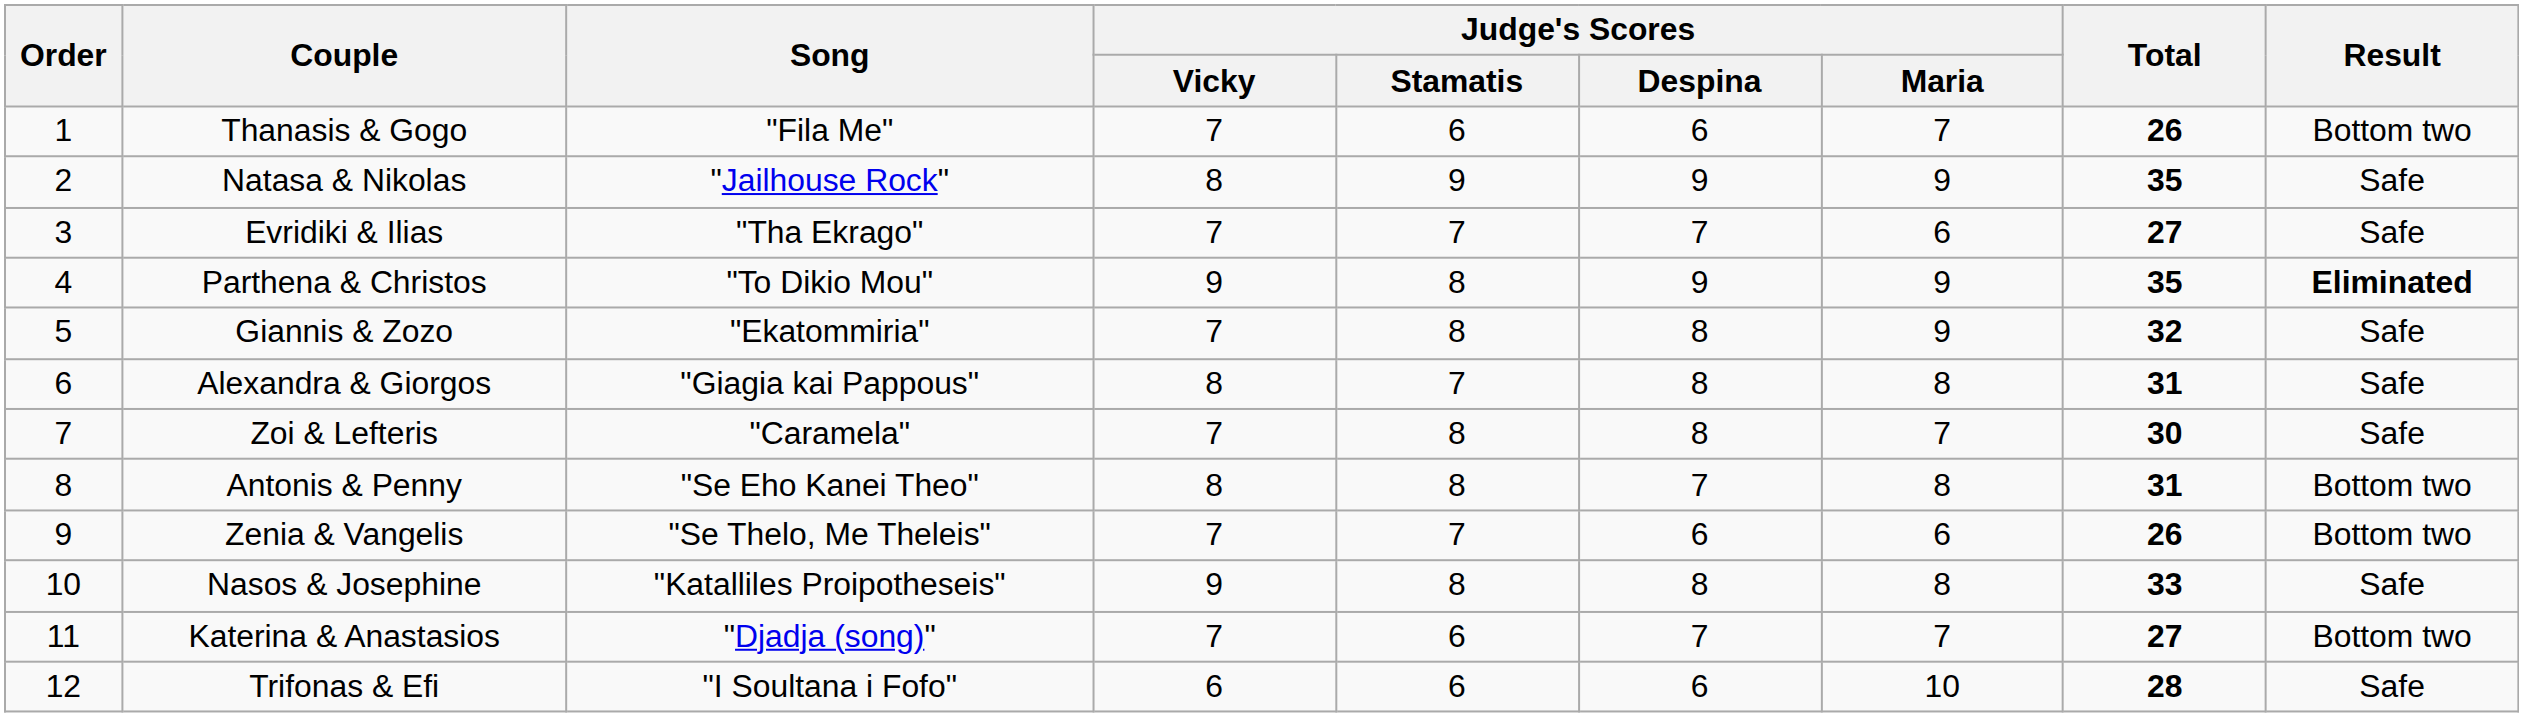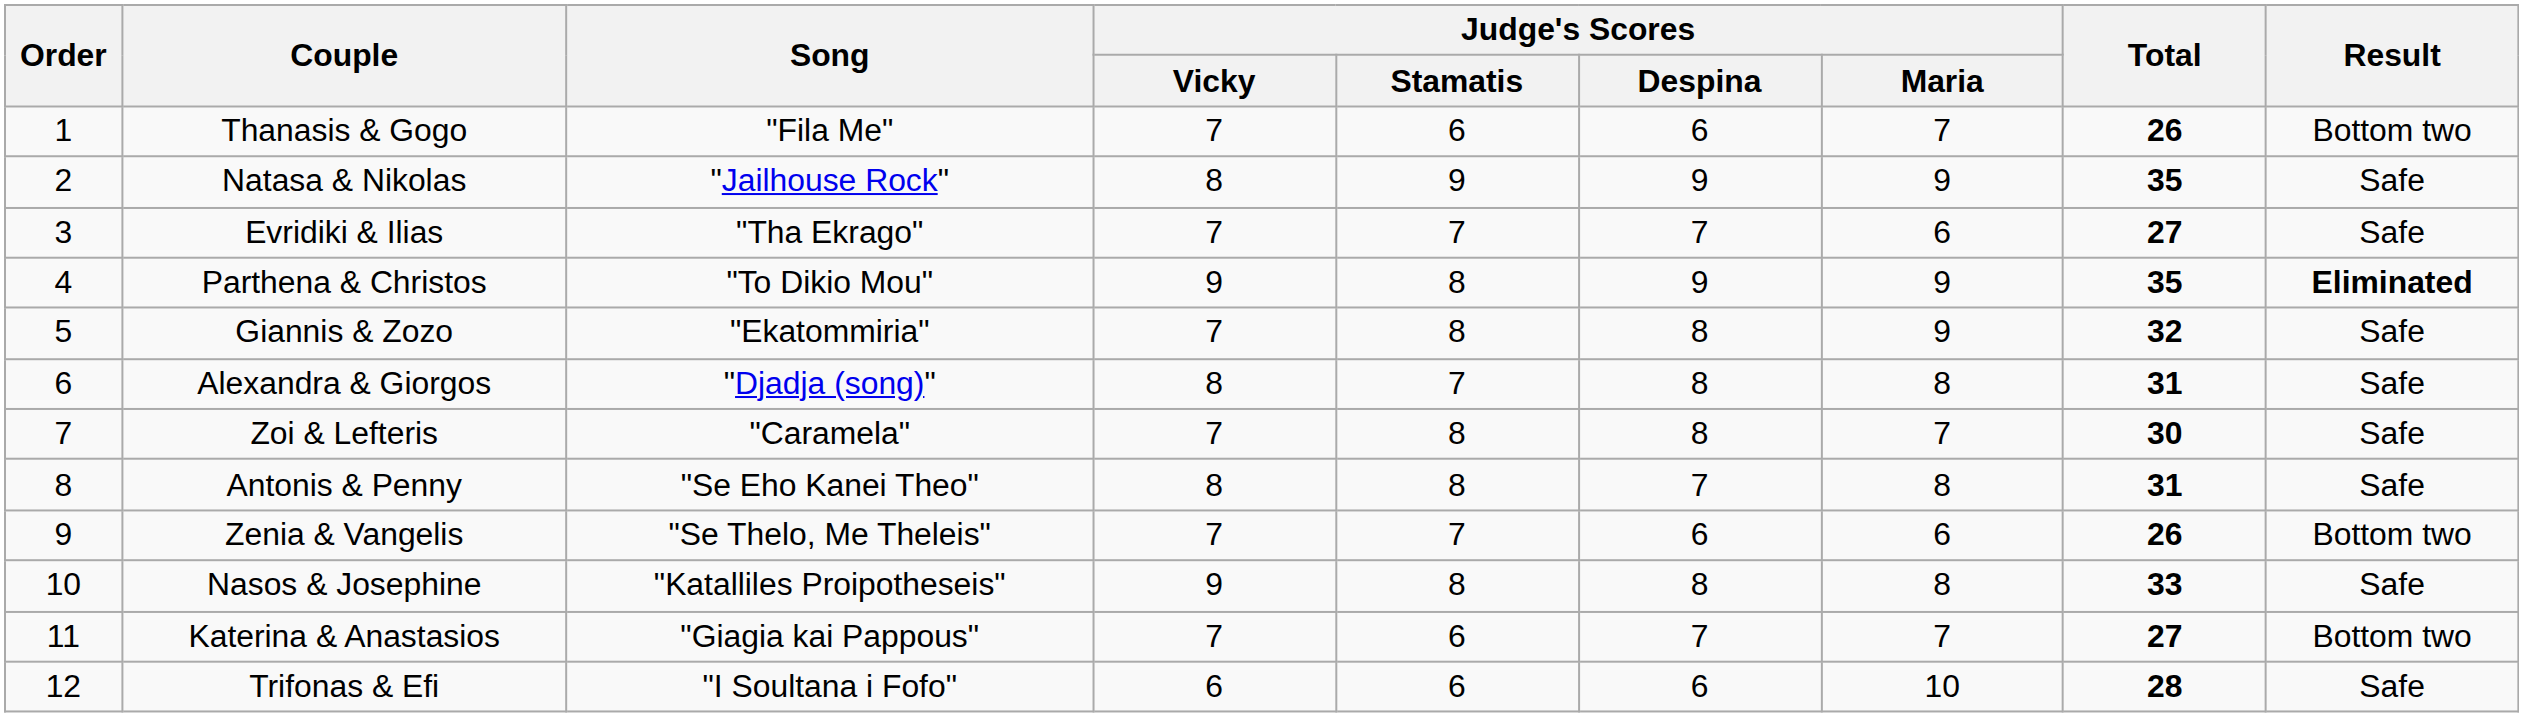Alexandra & Giorgos | Song: "Giagia kai Pappous" -> "Djadja (song)"
Antonis & Penny | Result: Bottom two -> Safe
Katerina & Anastasios | Song: "Djadja (song)" -> "Giagia kai Pappous"
